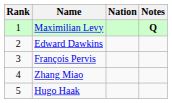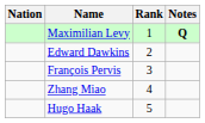columns swapped: Rank <-> Nation
